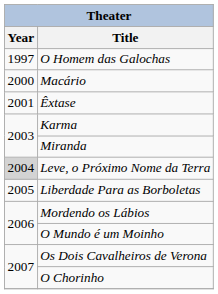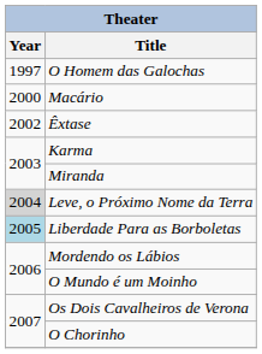Êxtase | Year: 2001 -> 2002
Liberdade Para as Borboletas | Year: no background -> lightblue background
